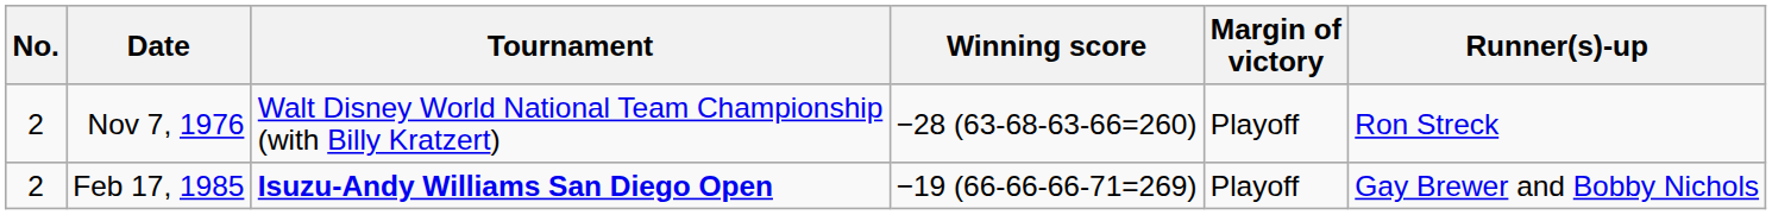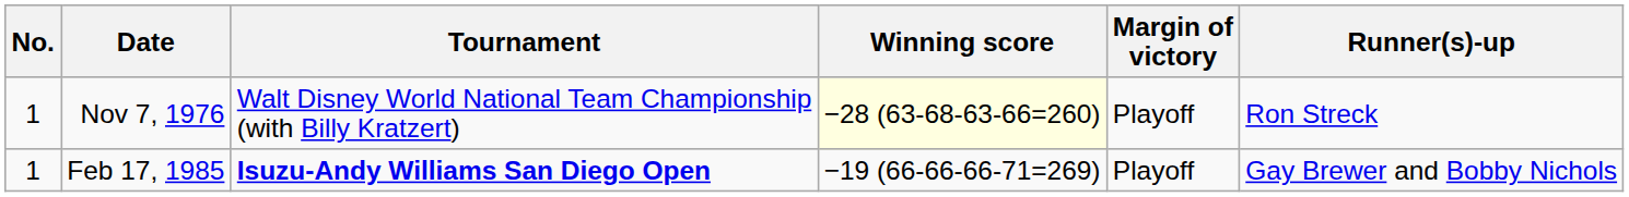Nov 7, 1976 | No.: 2 -> 1
Nov 7, 1976 | Winning score: no background -> lightyellow background
Feb 17, 1985 | No.: 2 -> 1
